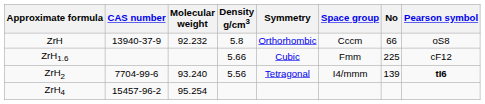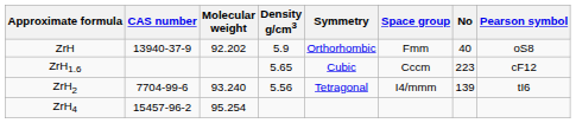ZrH | Molecular weight: 92.232 -> 92.202
ZrH | Density g/cm3: 5.8 -> 5.9
ZrH | Space group: Cccm -> Fmm
ZrH | No: 66 -> 40
ZrH1.6 | Density g/cm3: 5.66 -> 5.65
ZrH1.6 | Space group: Fmm -> Cccm
ZrH1.6 | No: 225 -> 223
ZrH2 | Pearson symbol: bold -> normal
